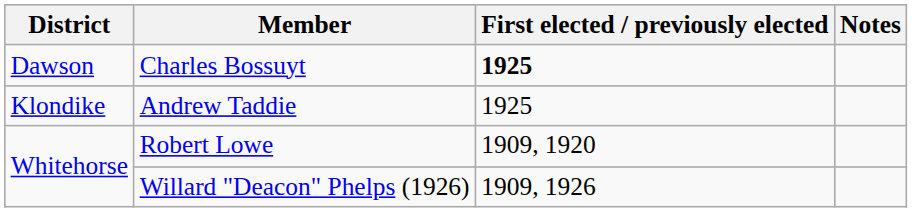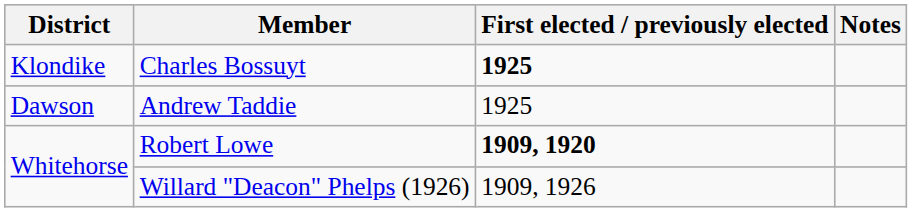Charles Bossuyt | District: Dawson -> Klondike
Andrew Taddie | District: Klondike -> Dawson
Robert Lowe | First elected / previously elected: normal -> bold
